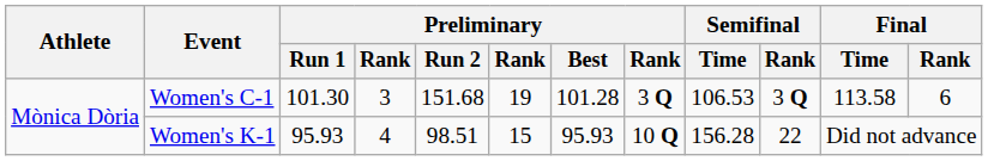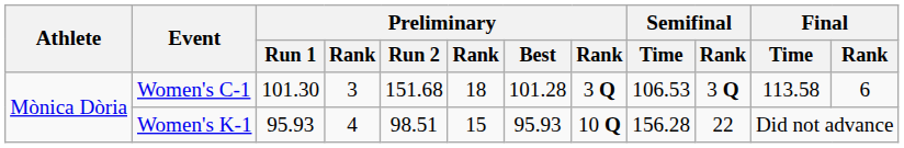Women's C-1 | column 6: 19 -> 18
